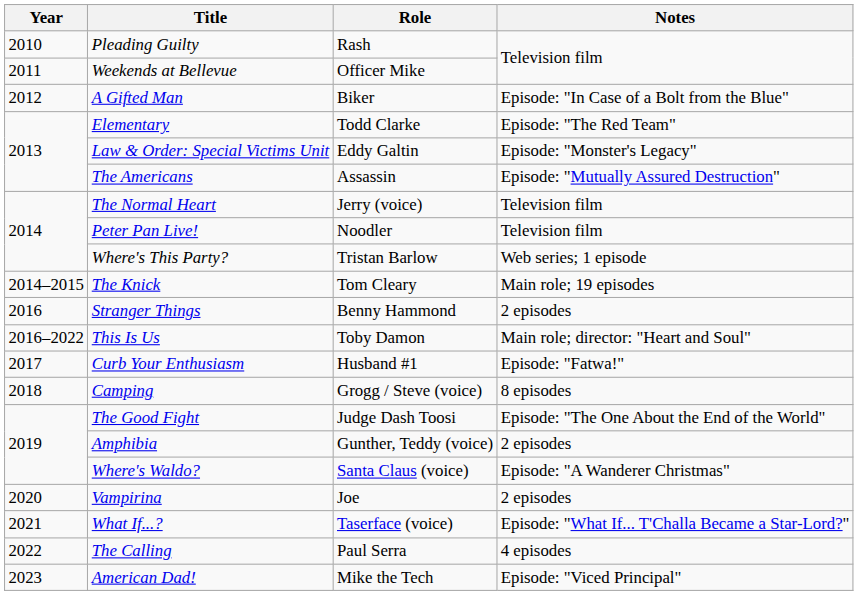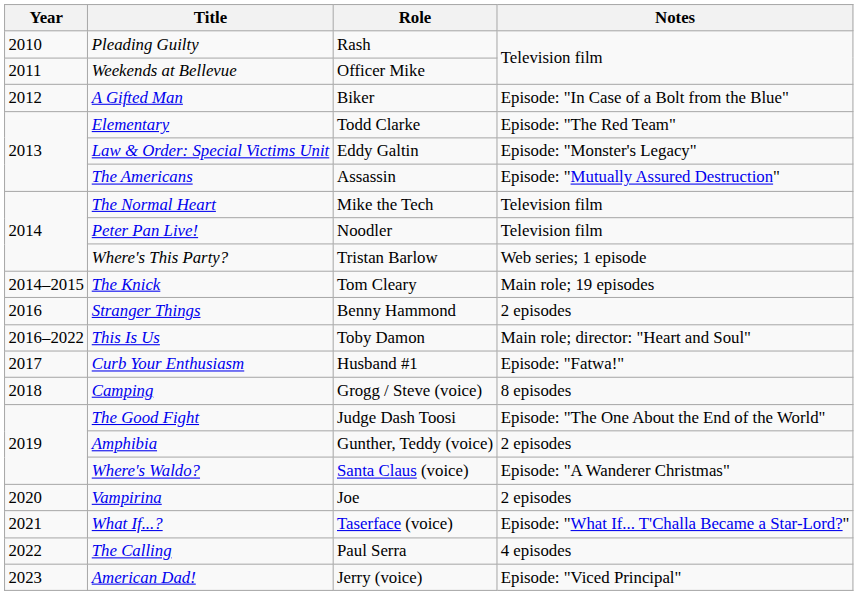The Normal Heart | Role: Jerry (voice) -> Mike the Tech
American Dad! | Role: Mike the Tech -> Jerry (voice)
